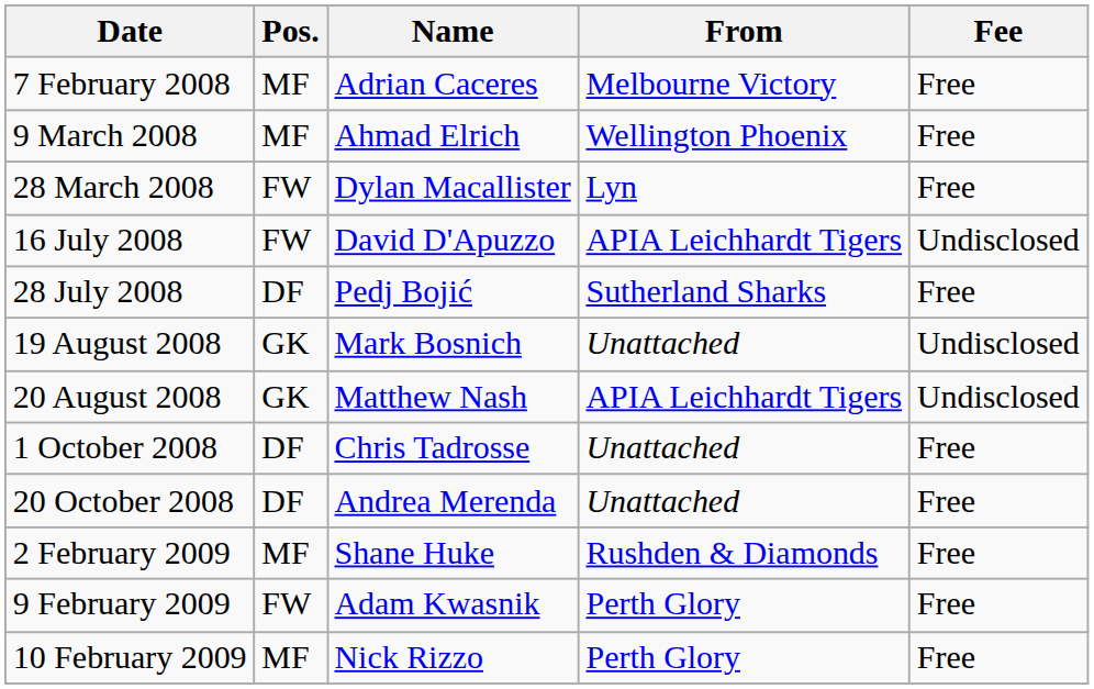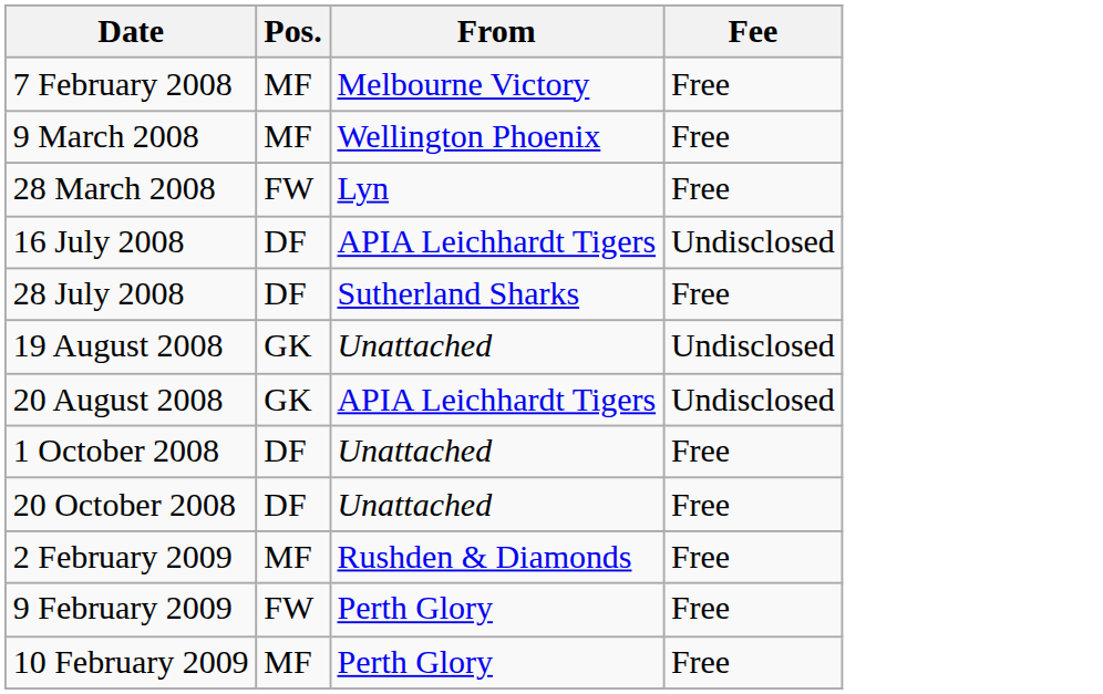- column: Name | Adrian Caceres | Ahmad Elrich | Dylan Macallister | David D'Apuzzo | Pedj Bojić | Mark Bosnich | Matthew Nash | Chris Tadrosse | Andrea Merenda | Shane Huke | Adam Kwasnik | Nick Rizzo
16 July 2008 | Pos.: FW -> DF
